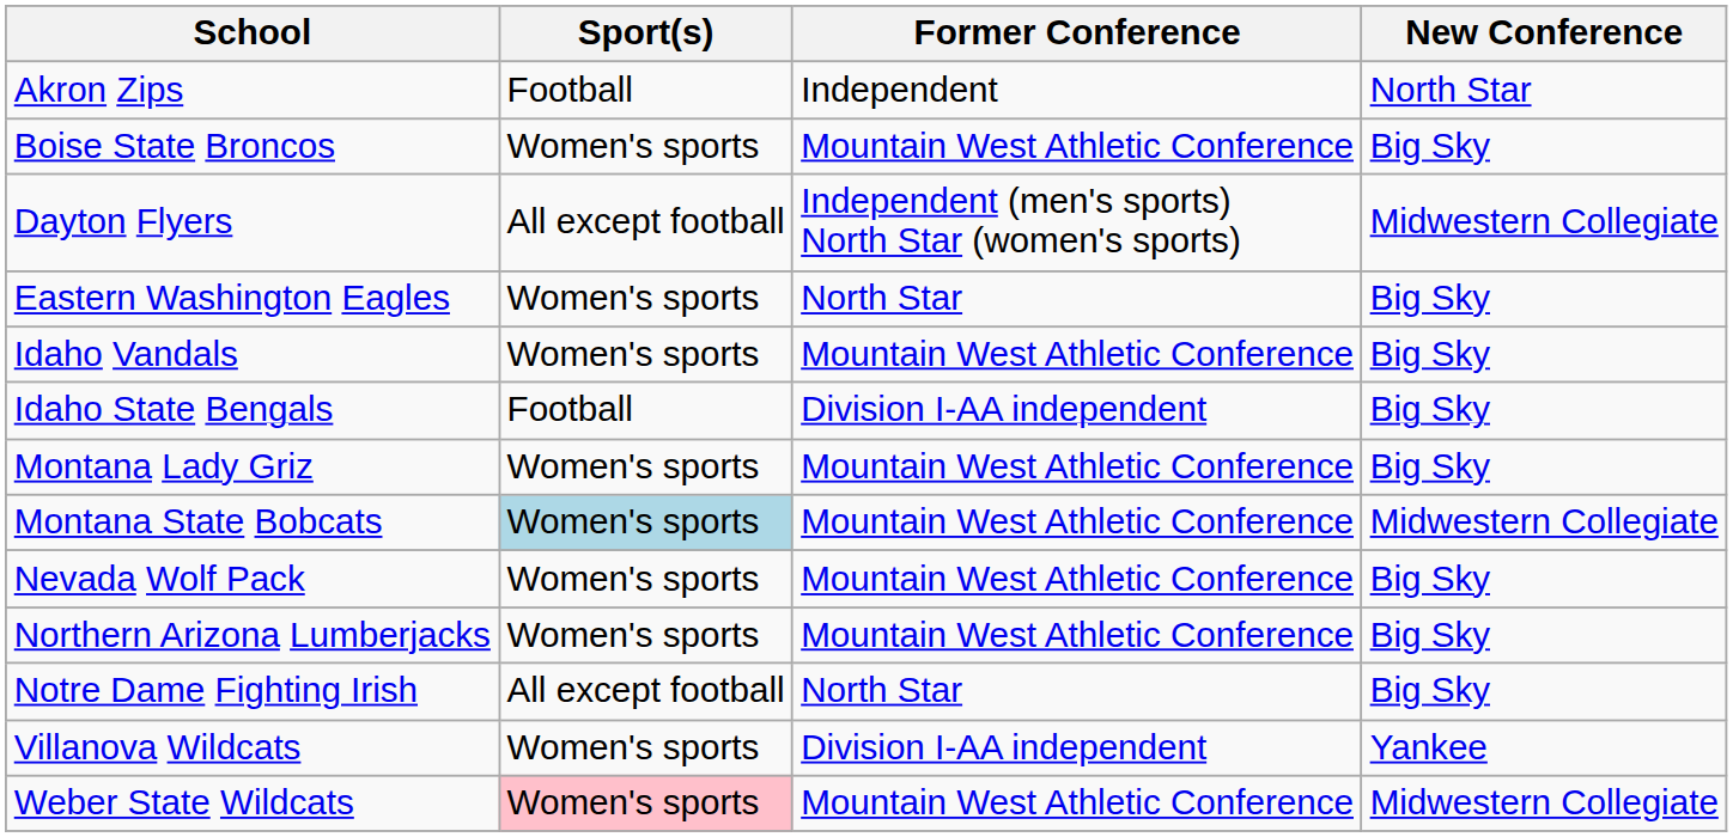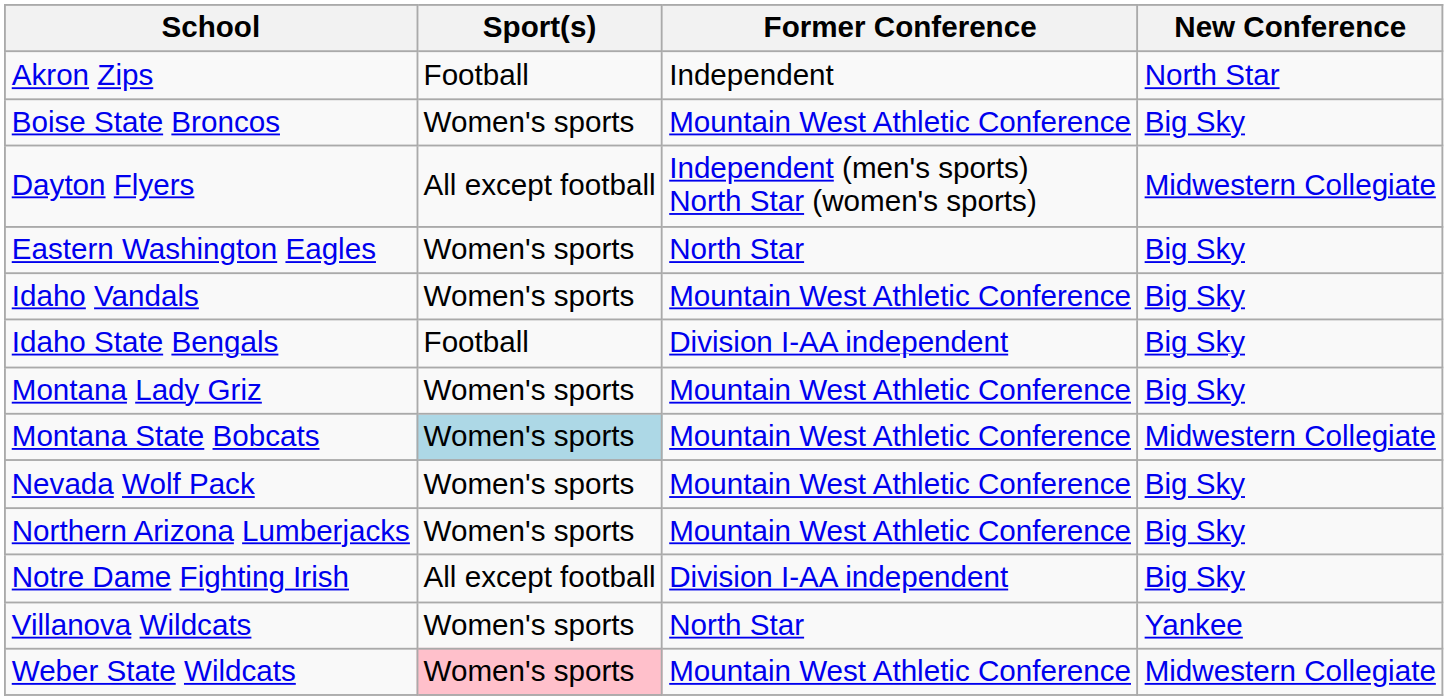Notre Dame Fighting Irish | Former Conference: North Star -> Division I-AA independent
Villanova Wildcats | Former Conference: Division I-AA independent -> North Star
